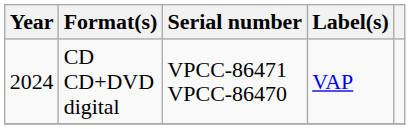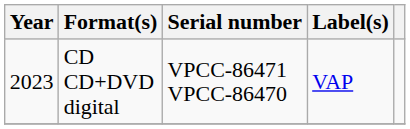CD CD+DVD digital | Year: 2024 -> 2023
